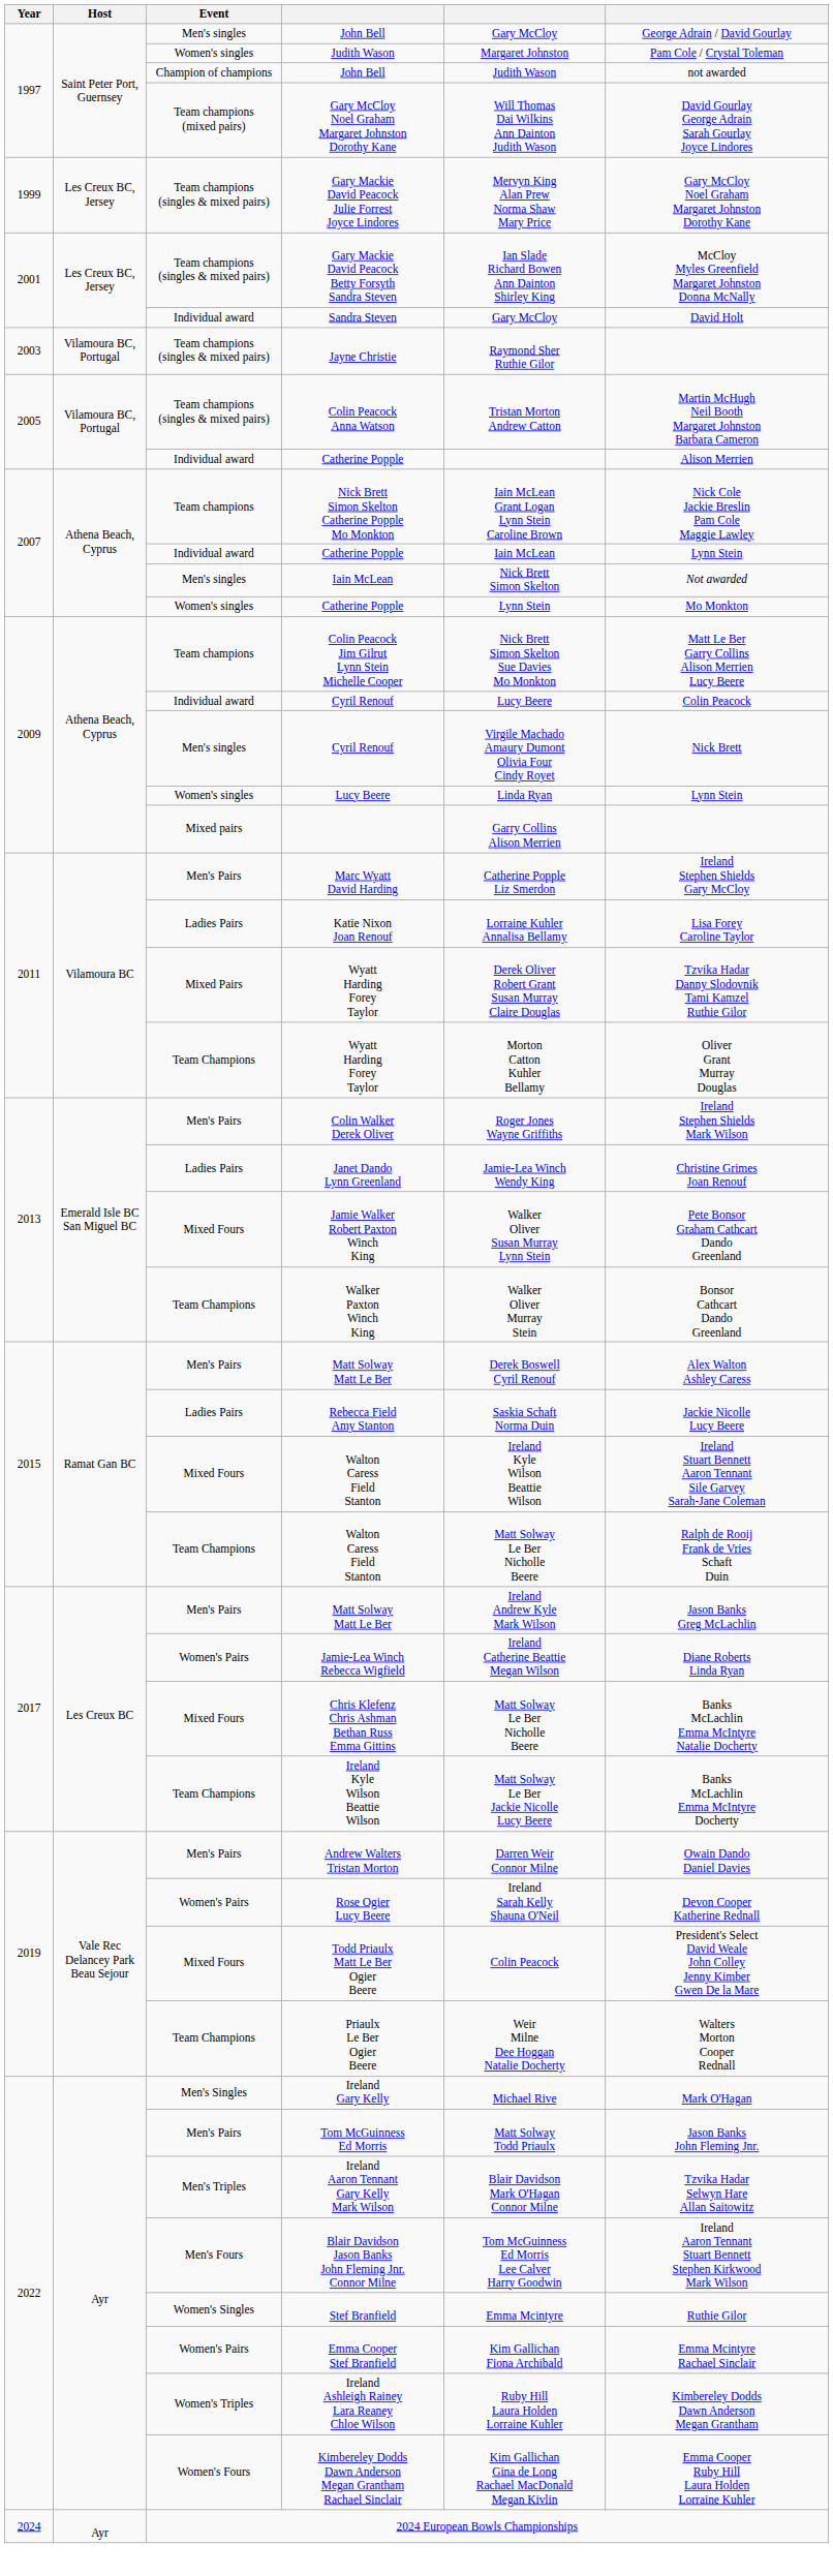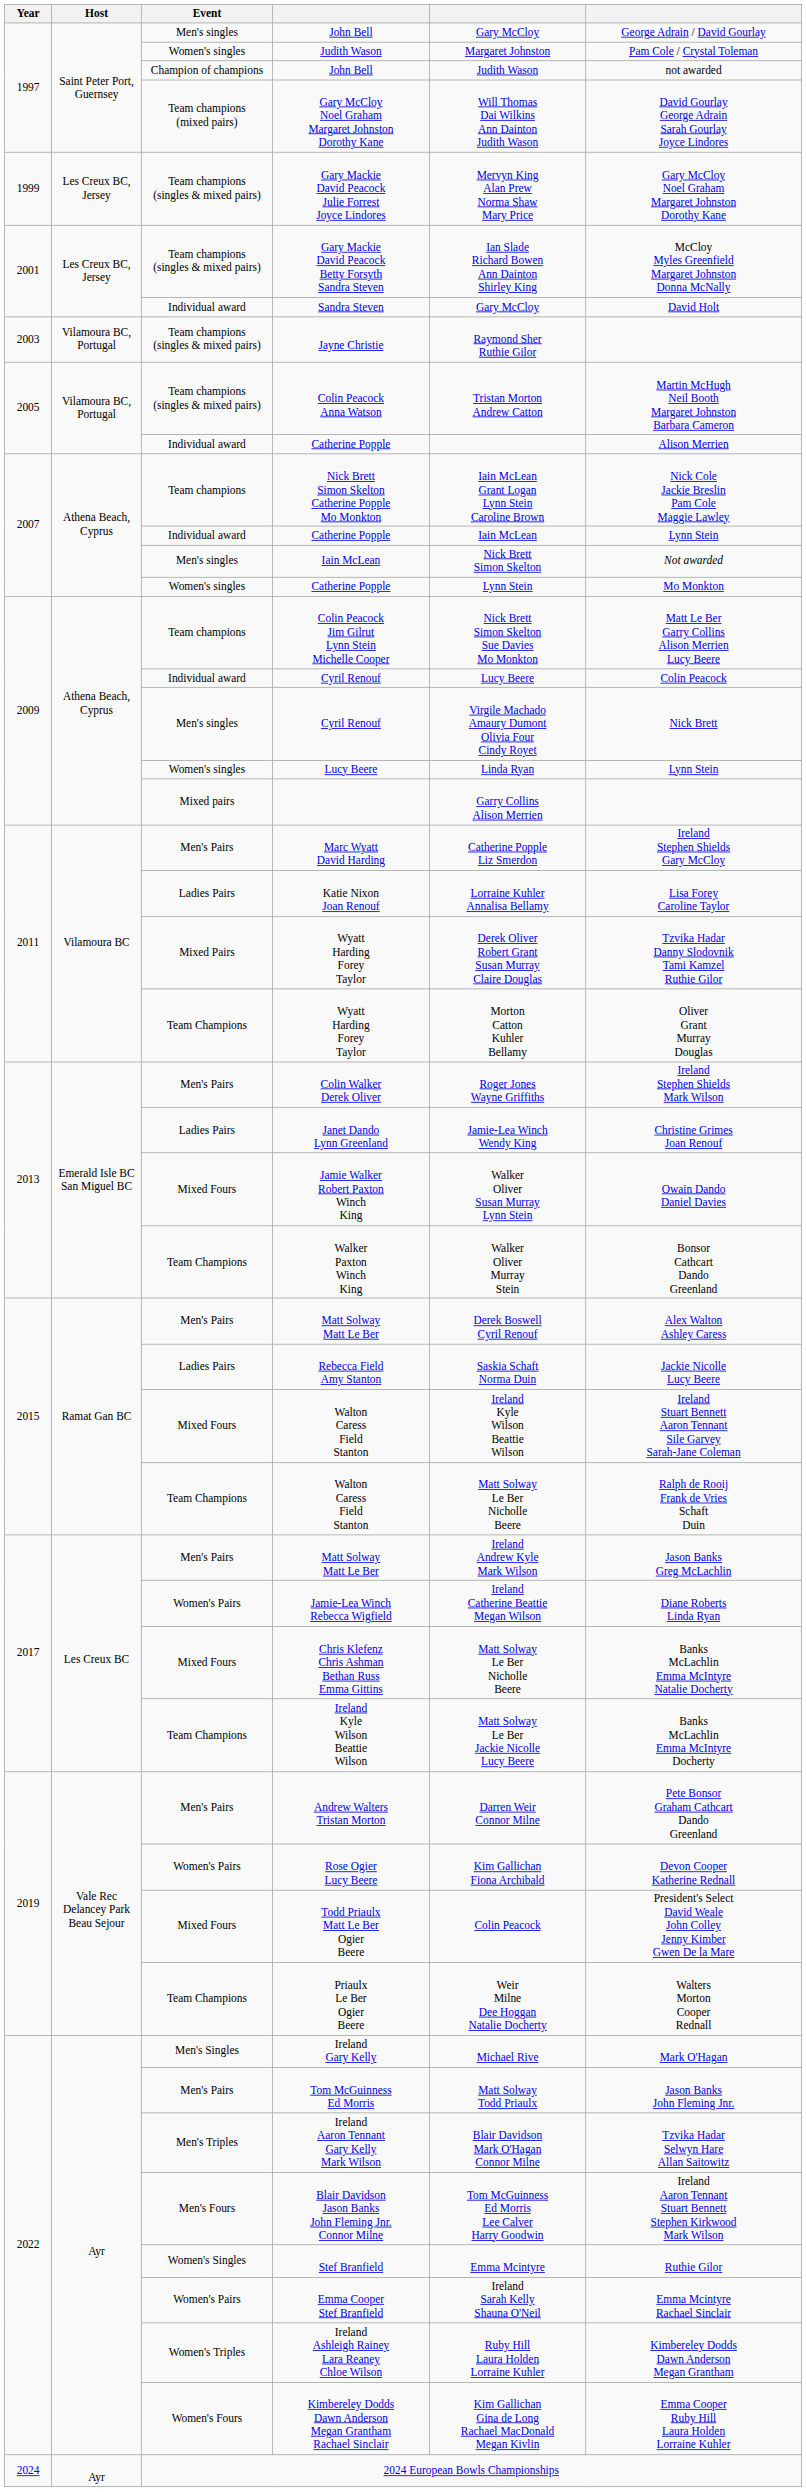Jamie Walker Robert Paxton Winch King | column 6: Pete Bonsor Graham Cathcart Dando Greenland -> Owain Dando Daniel Davies
Andrew Walters Tristan Morton | column 6: Owain Dando Daniel Davies -> Pete Bonsor Graham Cathcart Dando Greenland
Rose Ogier Lucy Beere | column 5: Ireland Sarah Kelly Shauna O'Neil -> Kim Gallichan Fiona Archibald
Emma Cooper Stef Branfield | column 5: Kim Gallichan Fiona Archibald -> Ireland Sarah Kelly Shauna O'Neil
